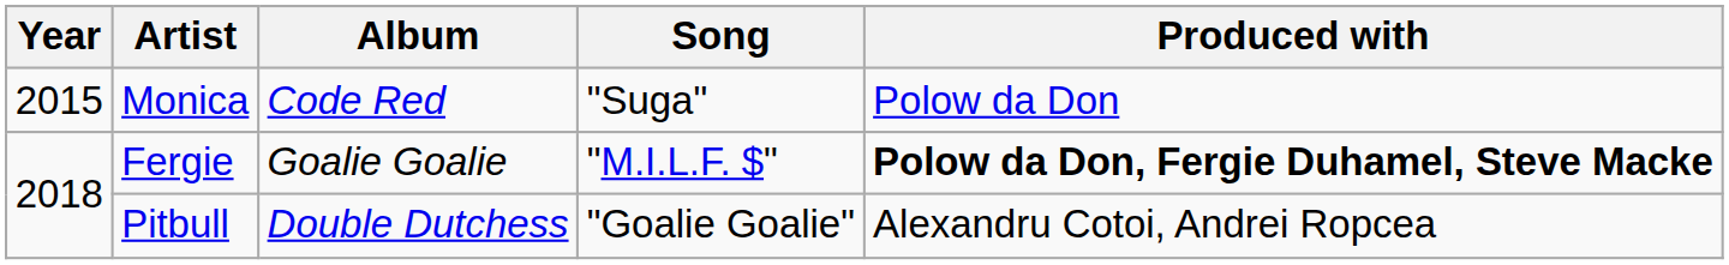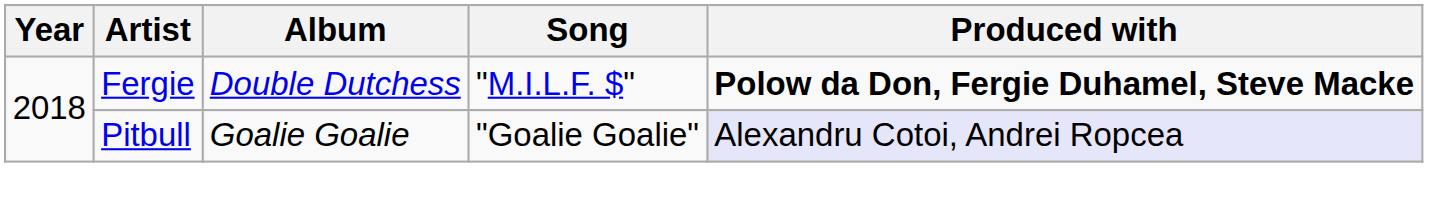- row: 2015 | Monica | Code Red | "Suga" | Polow da Don
Fergie | Album: Goalie Goalie -> Double Dutchess
Pitbull | Album: Double Dutchess -> Goalie Goalie
Pitbull | Produced with: no background -> lavender background
